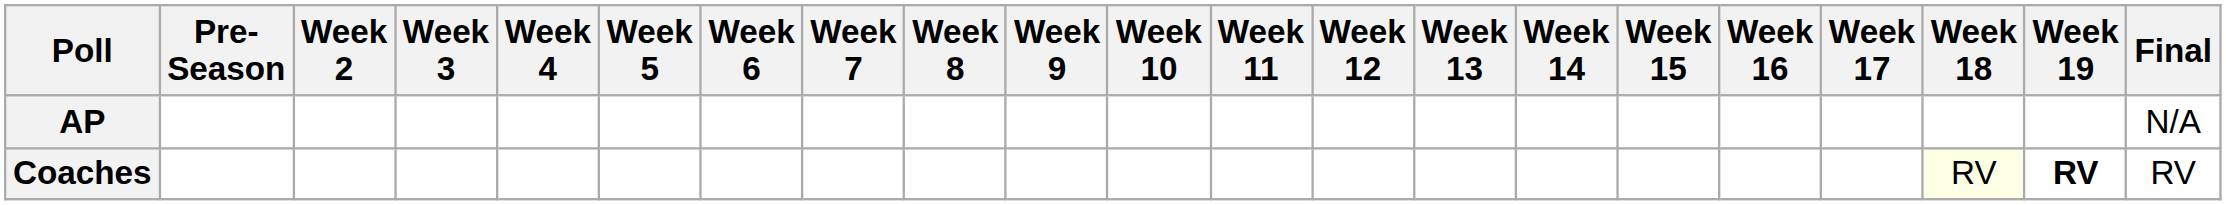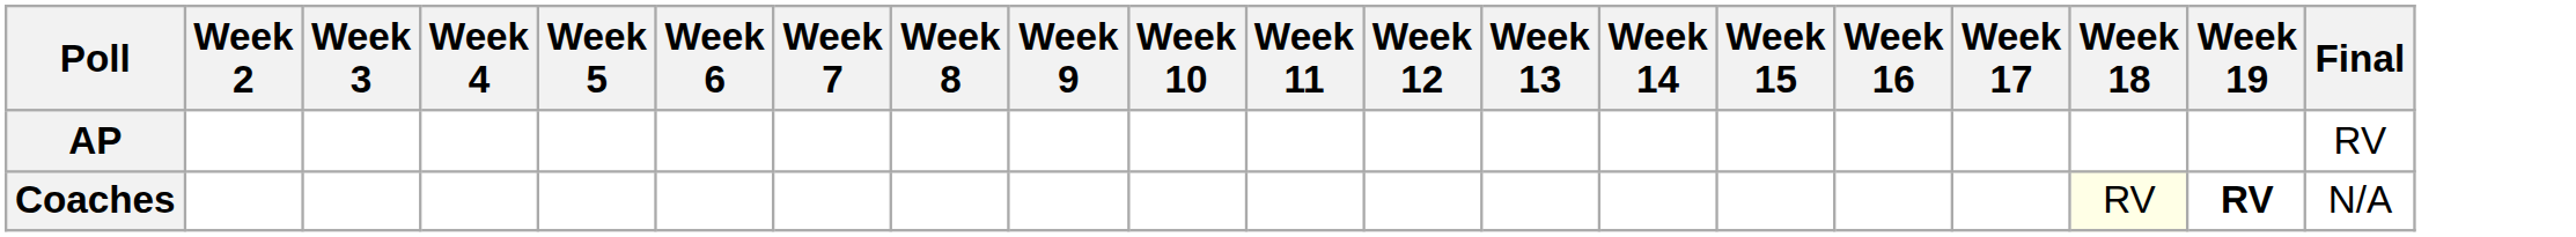- column: Pre- Season
AP | Final: N/A -> RV
Coaches | Final: RV -> N/A
